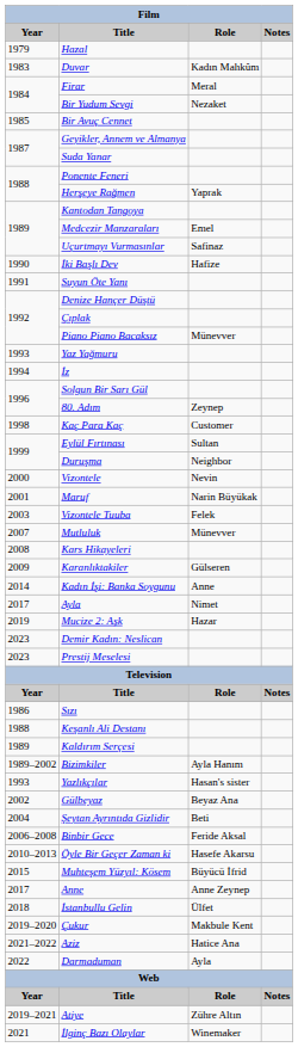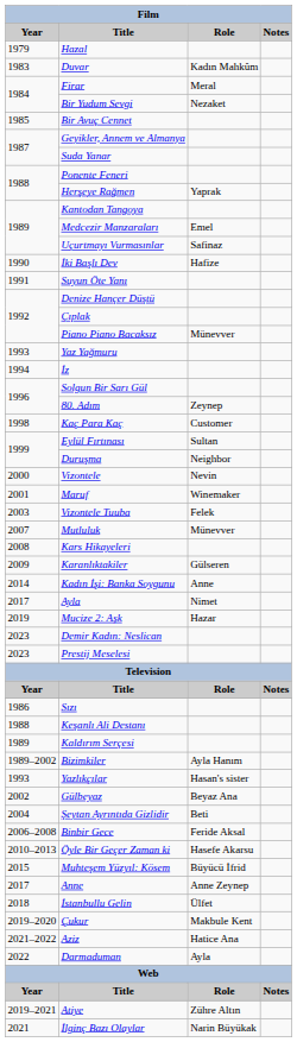Maruf | Role: Narin Büyükak -> Winemaker
İlginç Bazı Olaylar | Role: Winemaker -> Narin Büyükak
